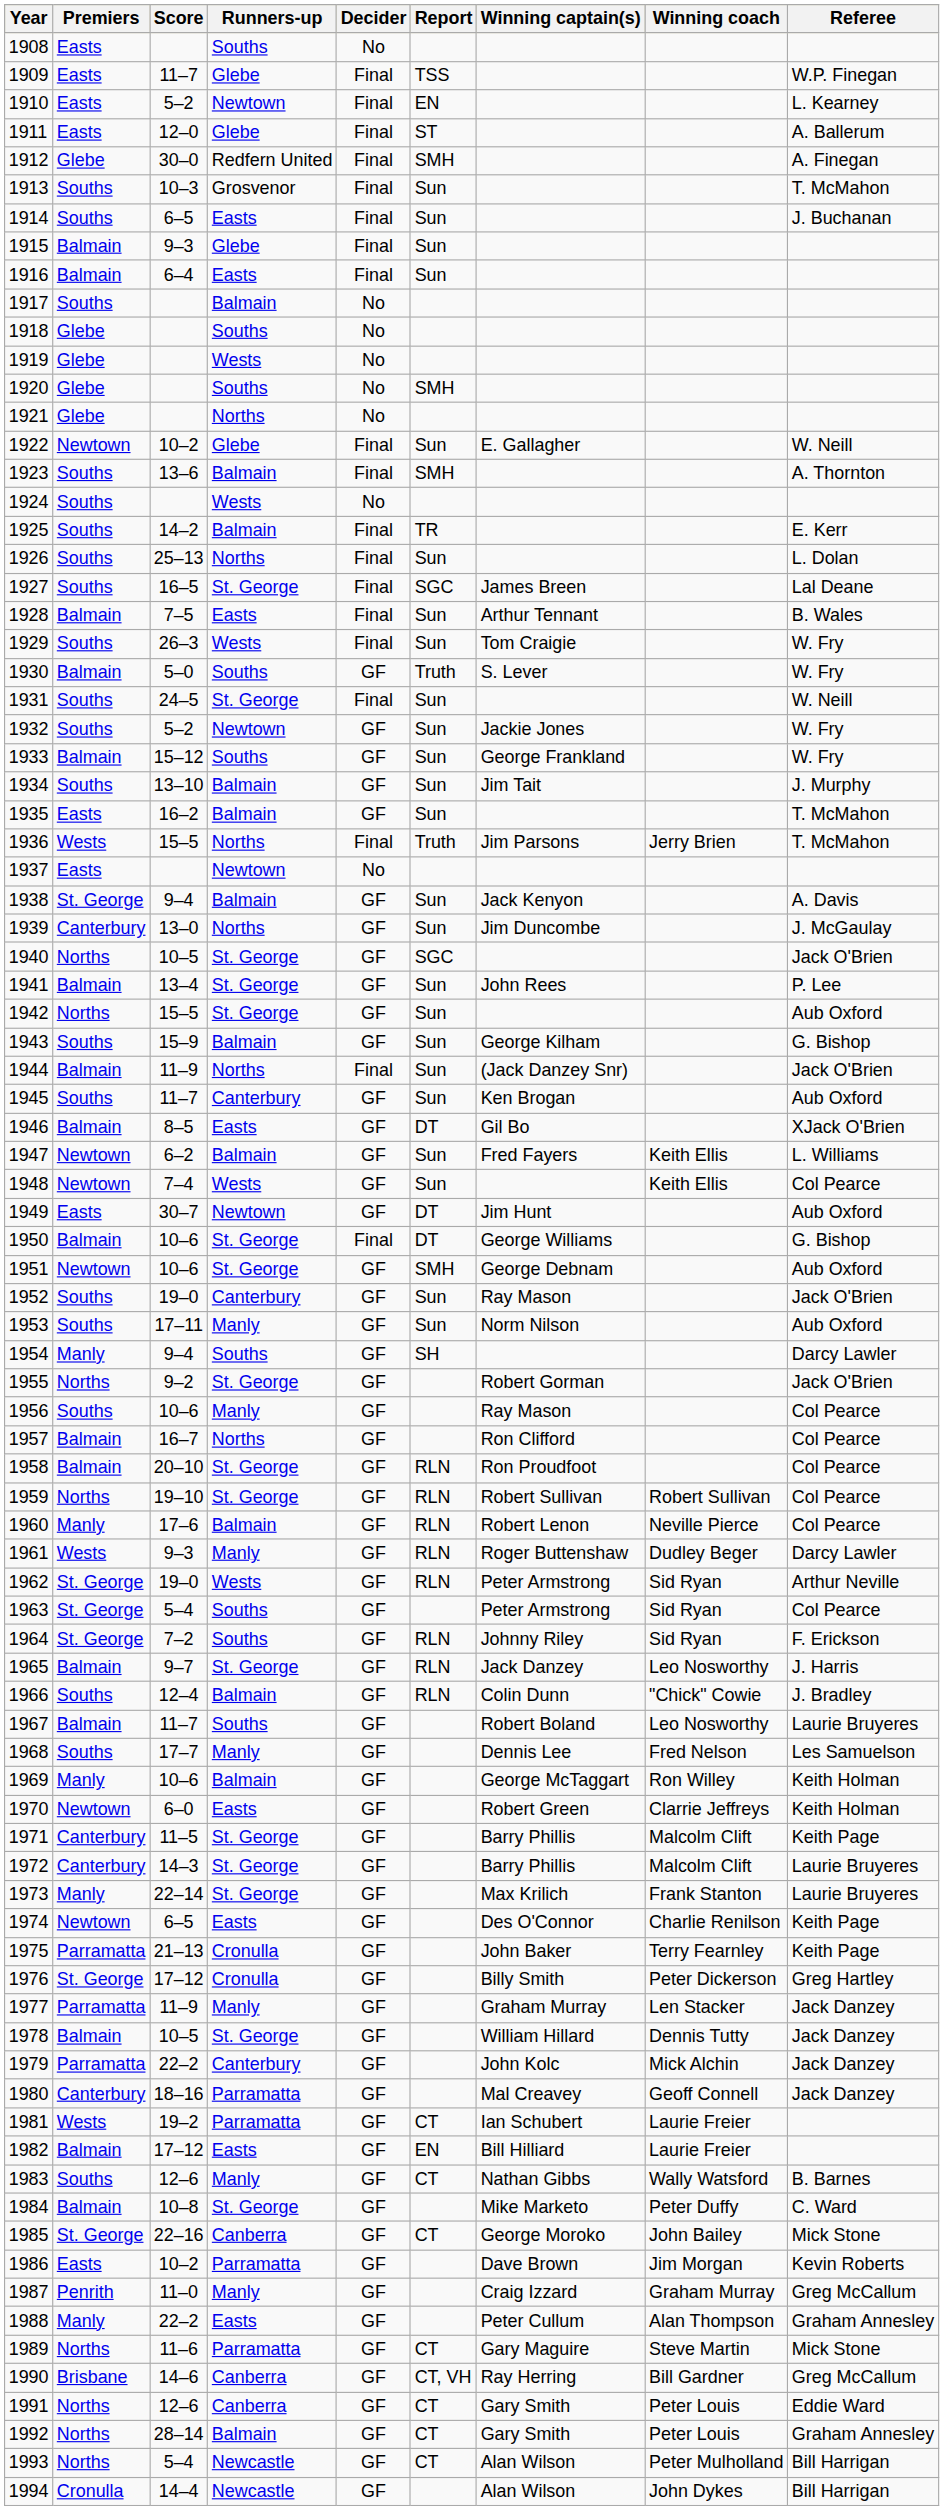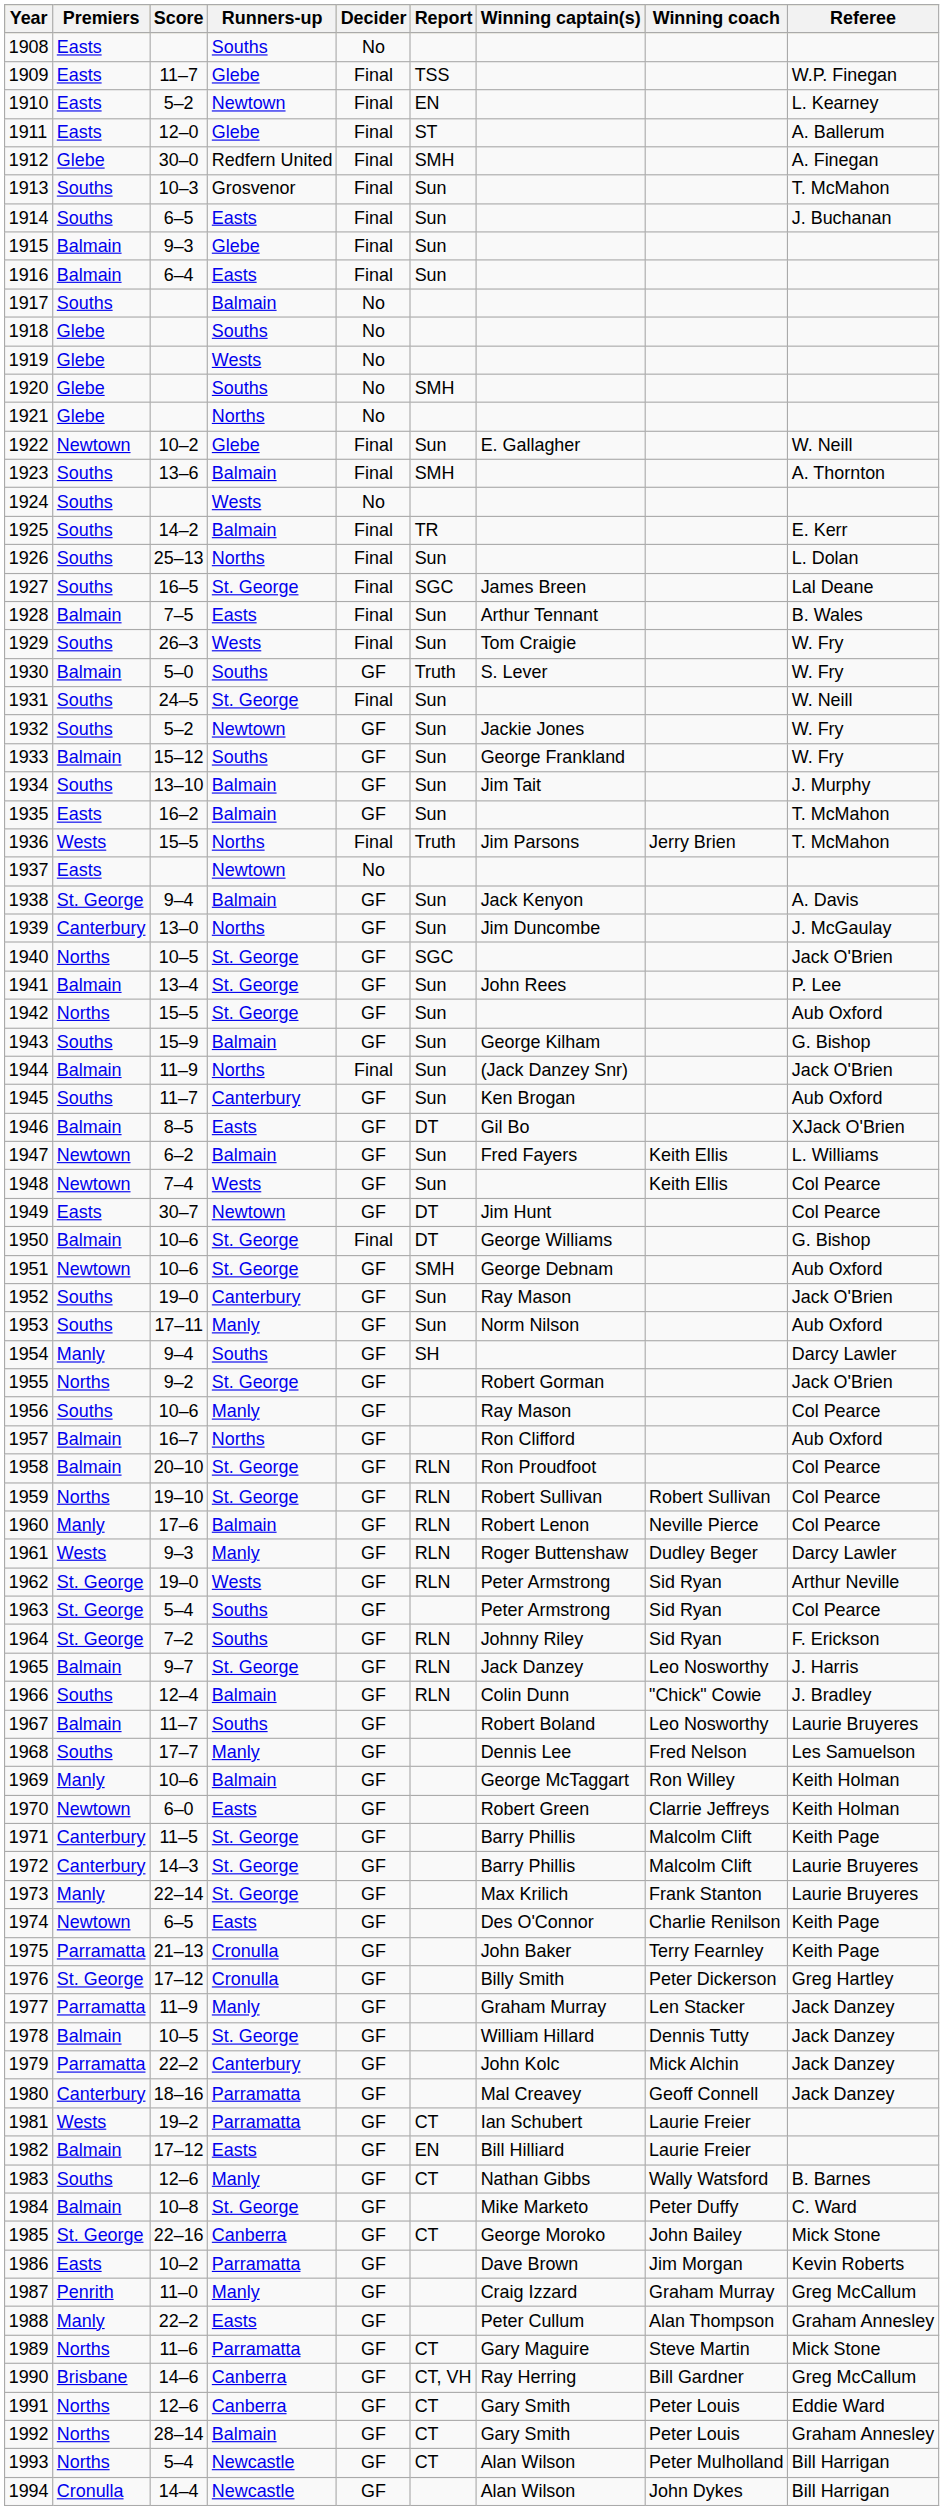1949 | Referee: Aub Oxford -> Col Pearce
1957 | Referee: Col Pearce -> Aub Oxford
